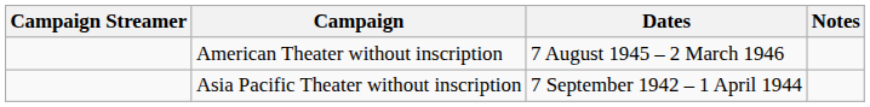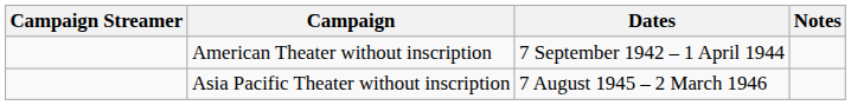American Theater without inscription | Dates: 7 August 1945 – 2 March 1946 -> 7 September 1942 – 1 April 1944
Asia Pacific Theater without inscription | Dates: 7 September 1942 – 1 April 1944 -> 7 August 1945 – 2 March 1946
